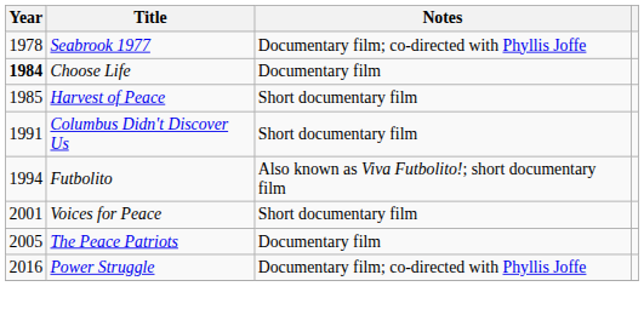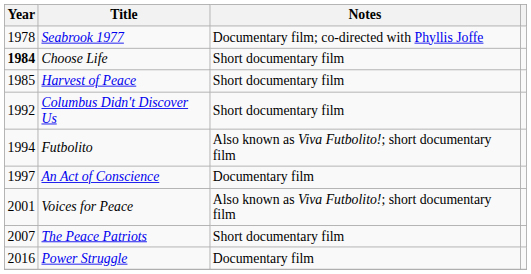Choose Life | Notes: Documentary film -> Short documentary film
Columbus Didn't Discover Us | Year: 1991 -> 1992
+ row: 1997 | An Act of Conscience | Documentary film
Voices for Peace | Notes: Short documentary film -> Also known as Viva Futbolito!; short documentary film
The Peace Patriots | Year: 2005 -> 2007
The Peace Patriots | Notes: Documentary film -> Short documentary film
Power Struggle | Notes: Documentary film; co-directed with Phyllis Joffe -> Documentary film
